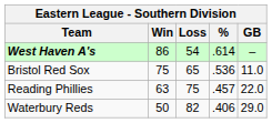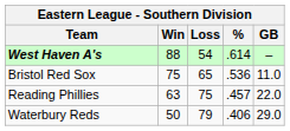West Haven A's | Win: 86 -> 88
Waterbury Reds | Loss: 82 -> 79
